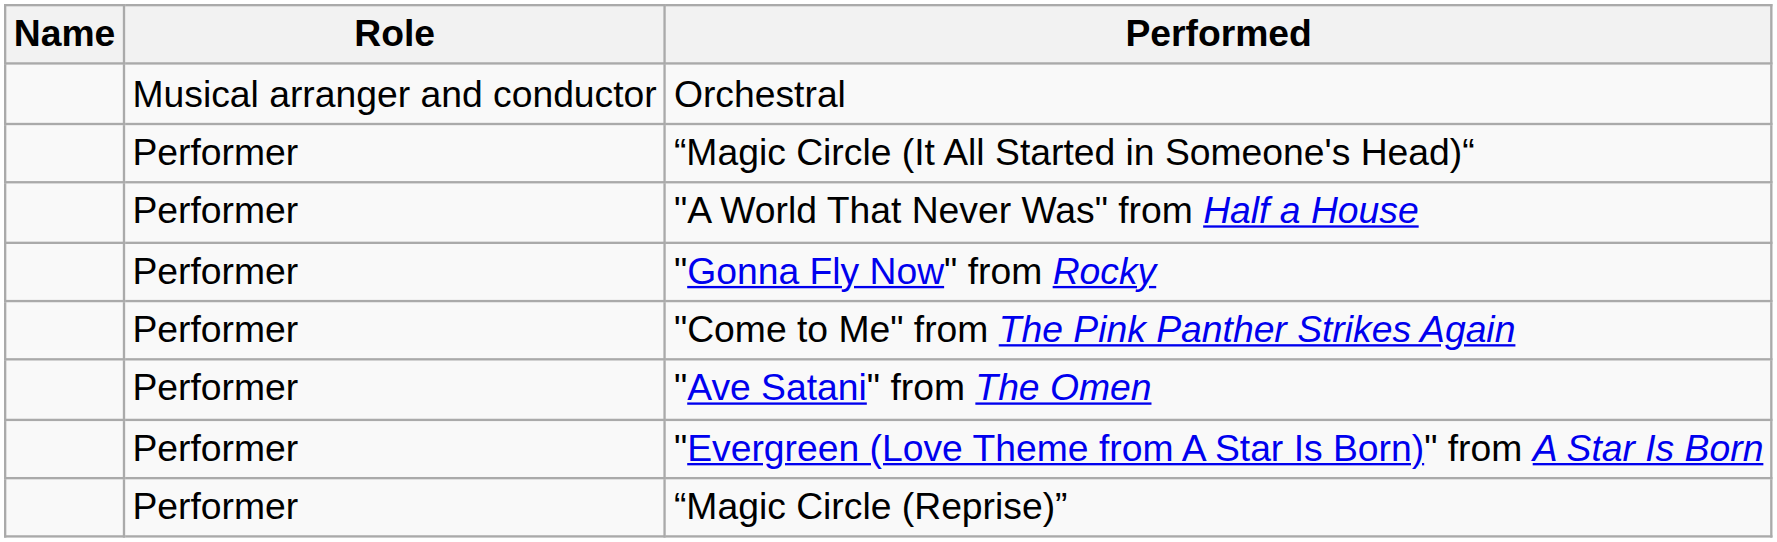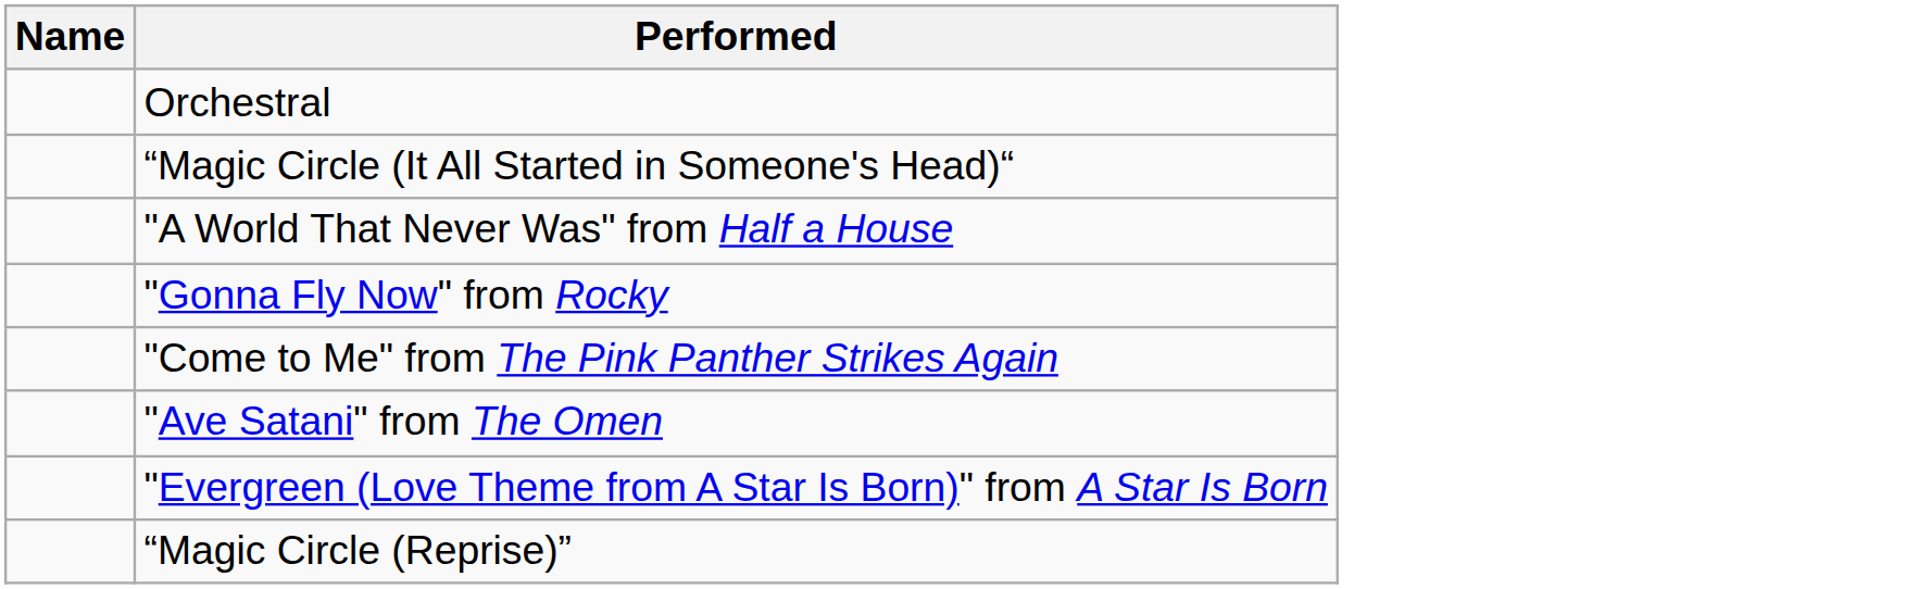- column: Role | Musical arranger and conductor | Performer | Performer | Performer | Performer | Performer | Performer | Performer
